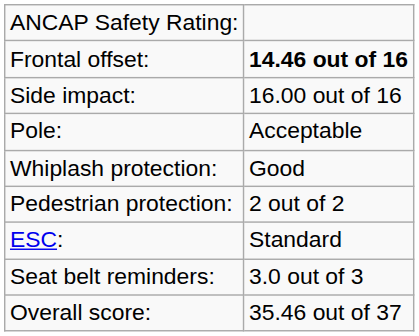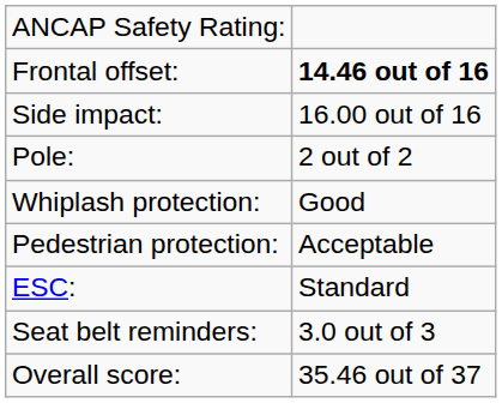Pole: | column 2: Acceptable -> 2 out of 2
Pedestrian protection: | column 2: 2 out of 2 -> Acceptable
